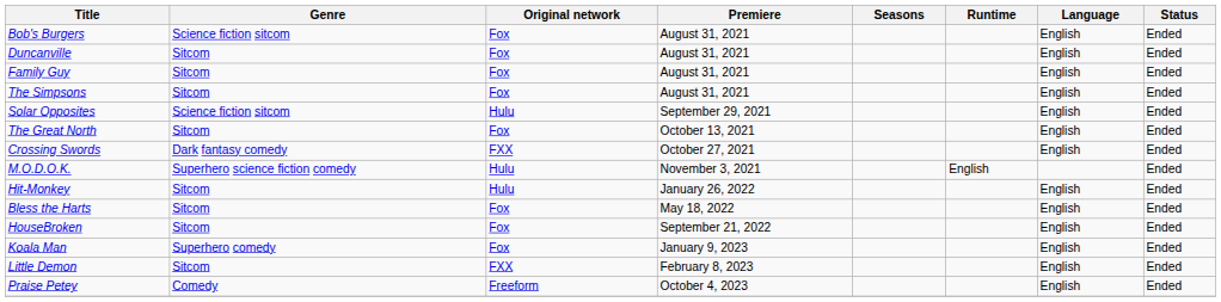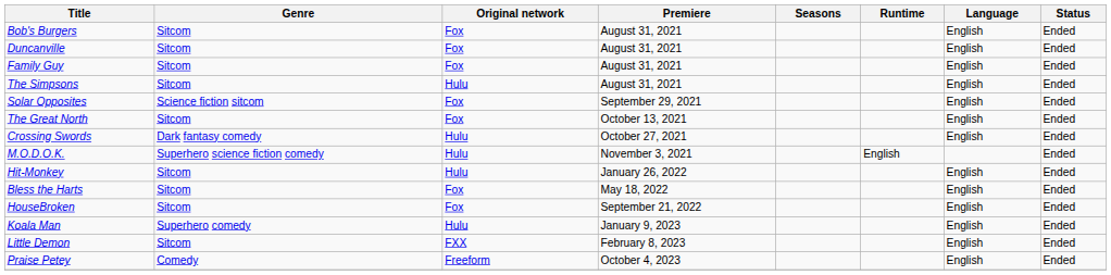Bob's Burgers | Genre: Science fiction sitcom -> Sitcom
The Simpsons | Original network: Fox -> Hulu
Solar Opposites | Original network: Hulu -> Fox
Crossing Swords | Original network: FXX -> Hulu
Koala Man | Original network: Fox -> Hulu
